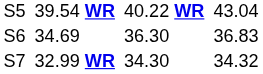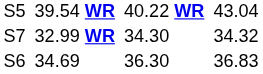rows swapped: 34.69 <-> 32.99 WR
